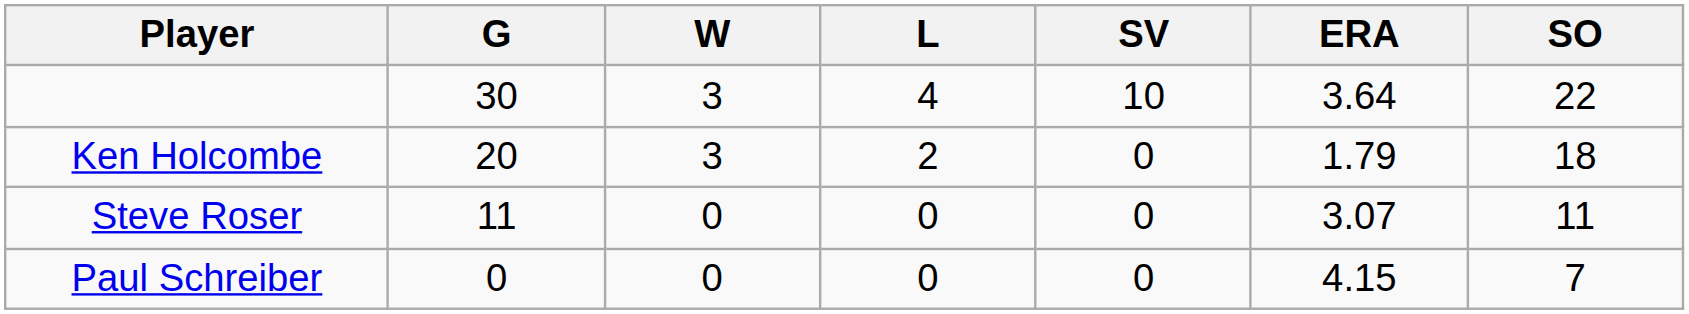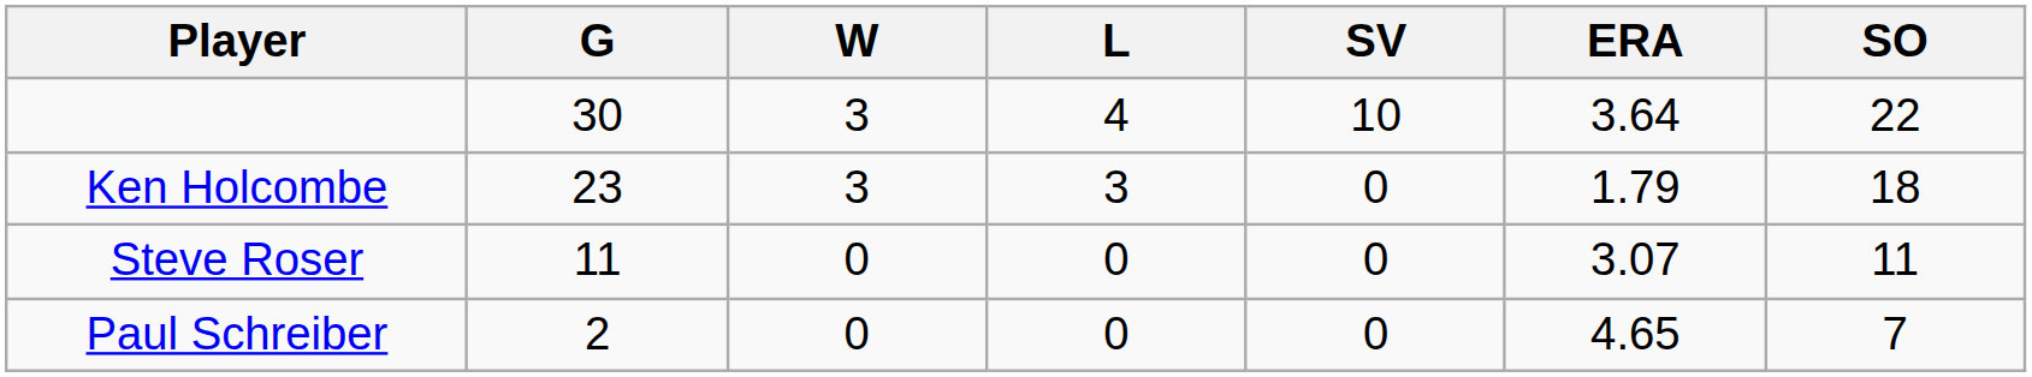Ken Holcombe | G: 20 -> 23
Ken Holcombe | L: 2 -> 3
Paul Schreiber | G: 0 -> 2
Paul Schreiber | ERA: 4.15 -> 4.65
